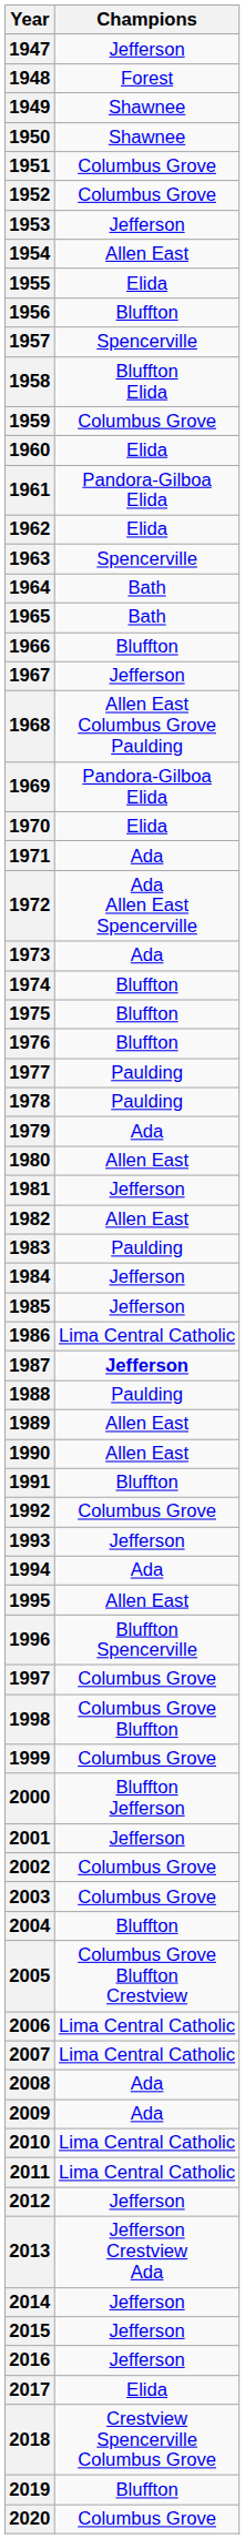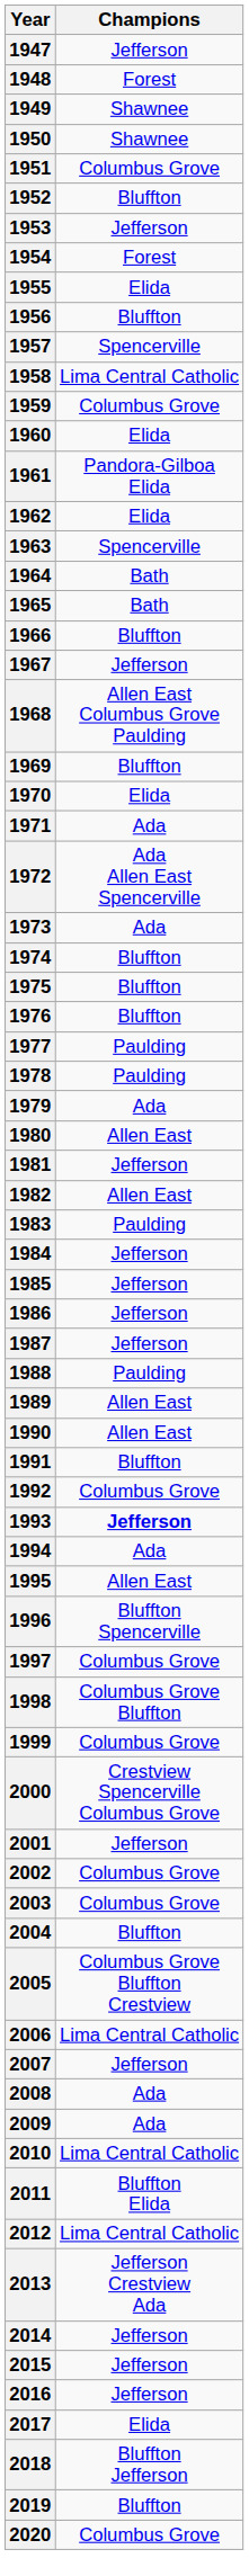1952 | column 2: Columbus Grove -> Bluffton
1954 | column 2: Allen East -> Forest
1958 | column 2: Bluffton Elida -> Lima Central Catholic
1969 | column 2: Pandora-Gilboa Elida -> Bluffton
1986 | column 2: Lima Central Catholic -> Jefferson
1987 | column 2: bold -> normal
1993 | column 2: normal -> bold
2000 | column 2: Bluffton Jefferson -> Crestview Spencerville Columbus Grove
2007 | column 2: Lima Central Catholic -> Jefferson
2011 | column 2: Lima Central Catholic -> Bluffton Elida
2012 | column 2: Jefferson -> Lima Central Catholic
2018 | column 2: Crestview Spencerville Columbus Grove -> Bluffton Jefferson
